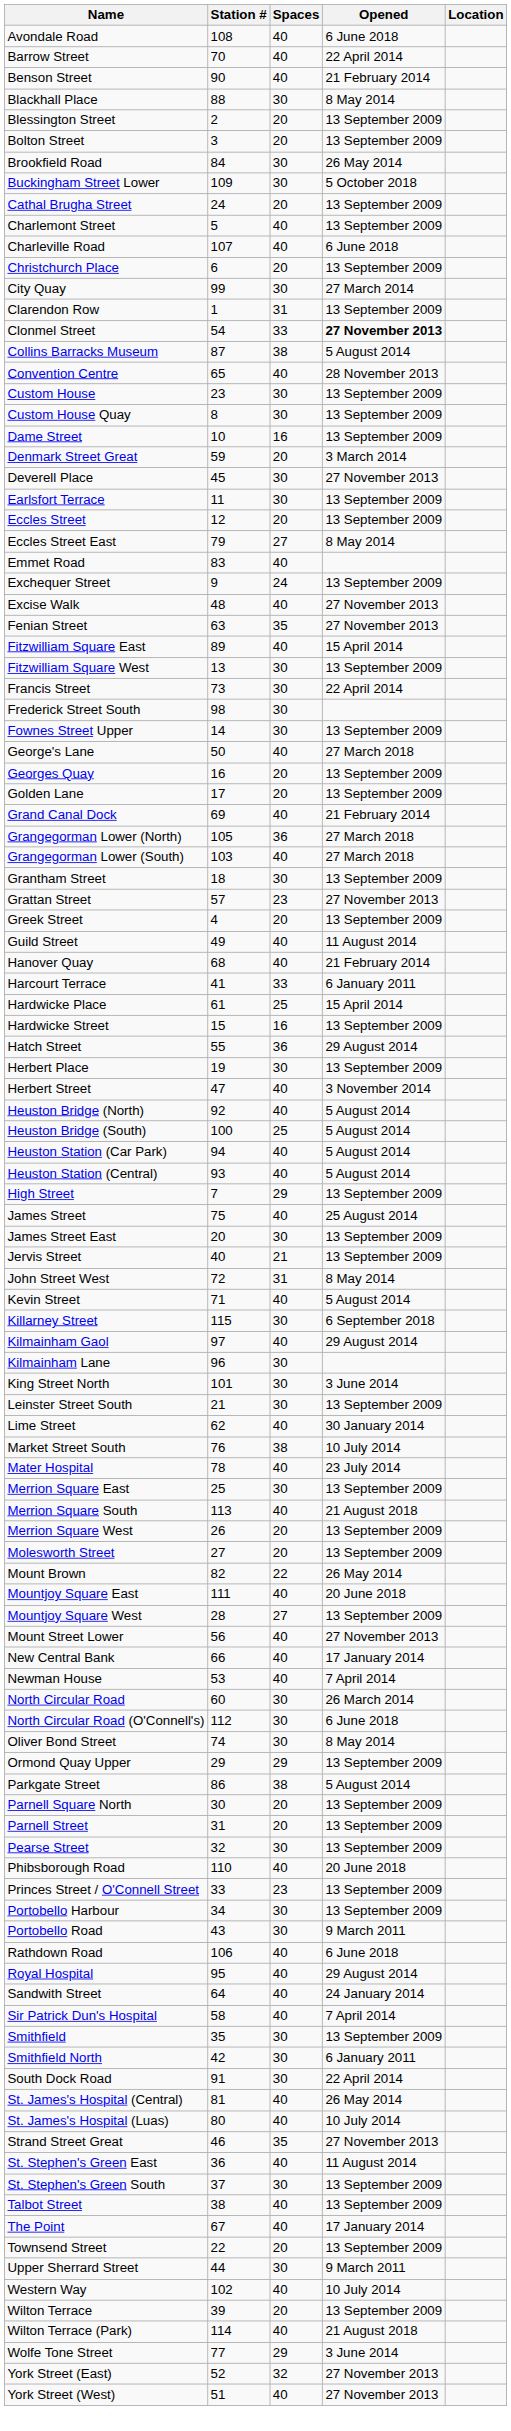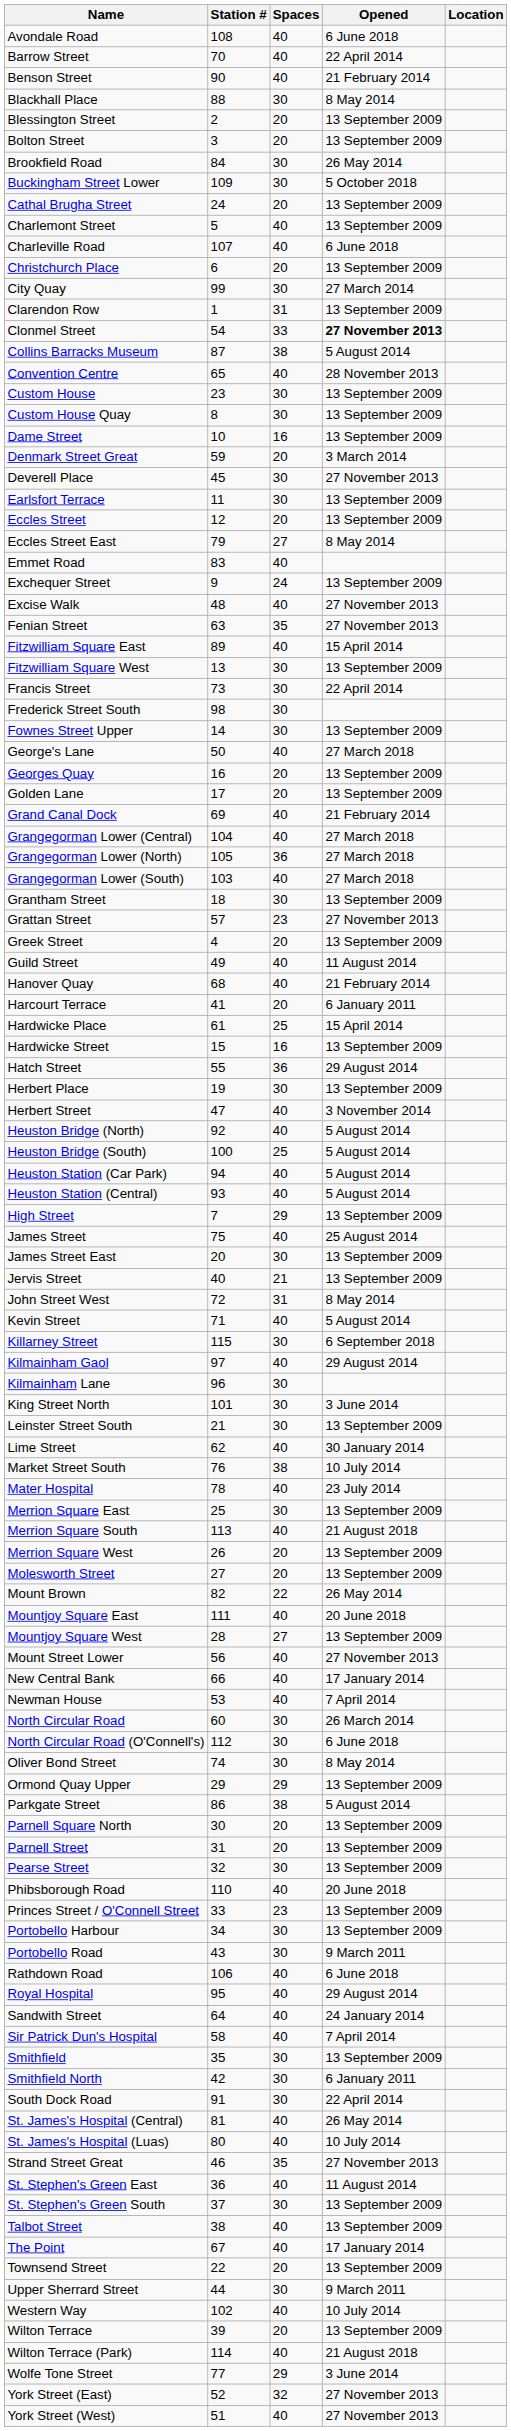+ row: Grangegorman Lower (Central) | 104 | 40 | 27 March 2018
Harcourt Terrace | Spaces: 33 -> 20
